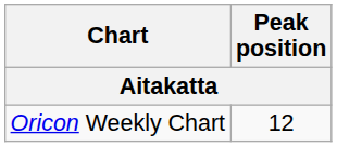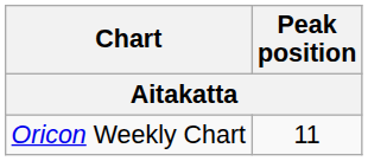Oricon Weekly Chart | Peak position: 12 -> 11
